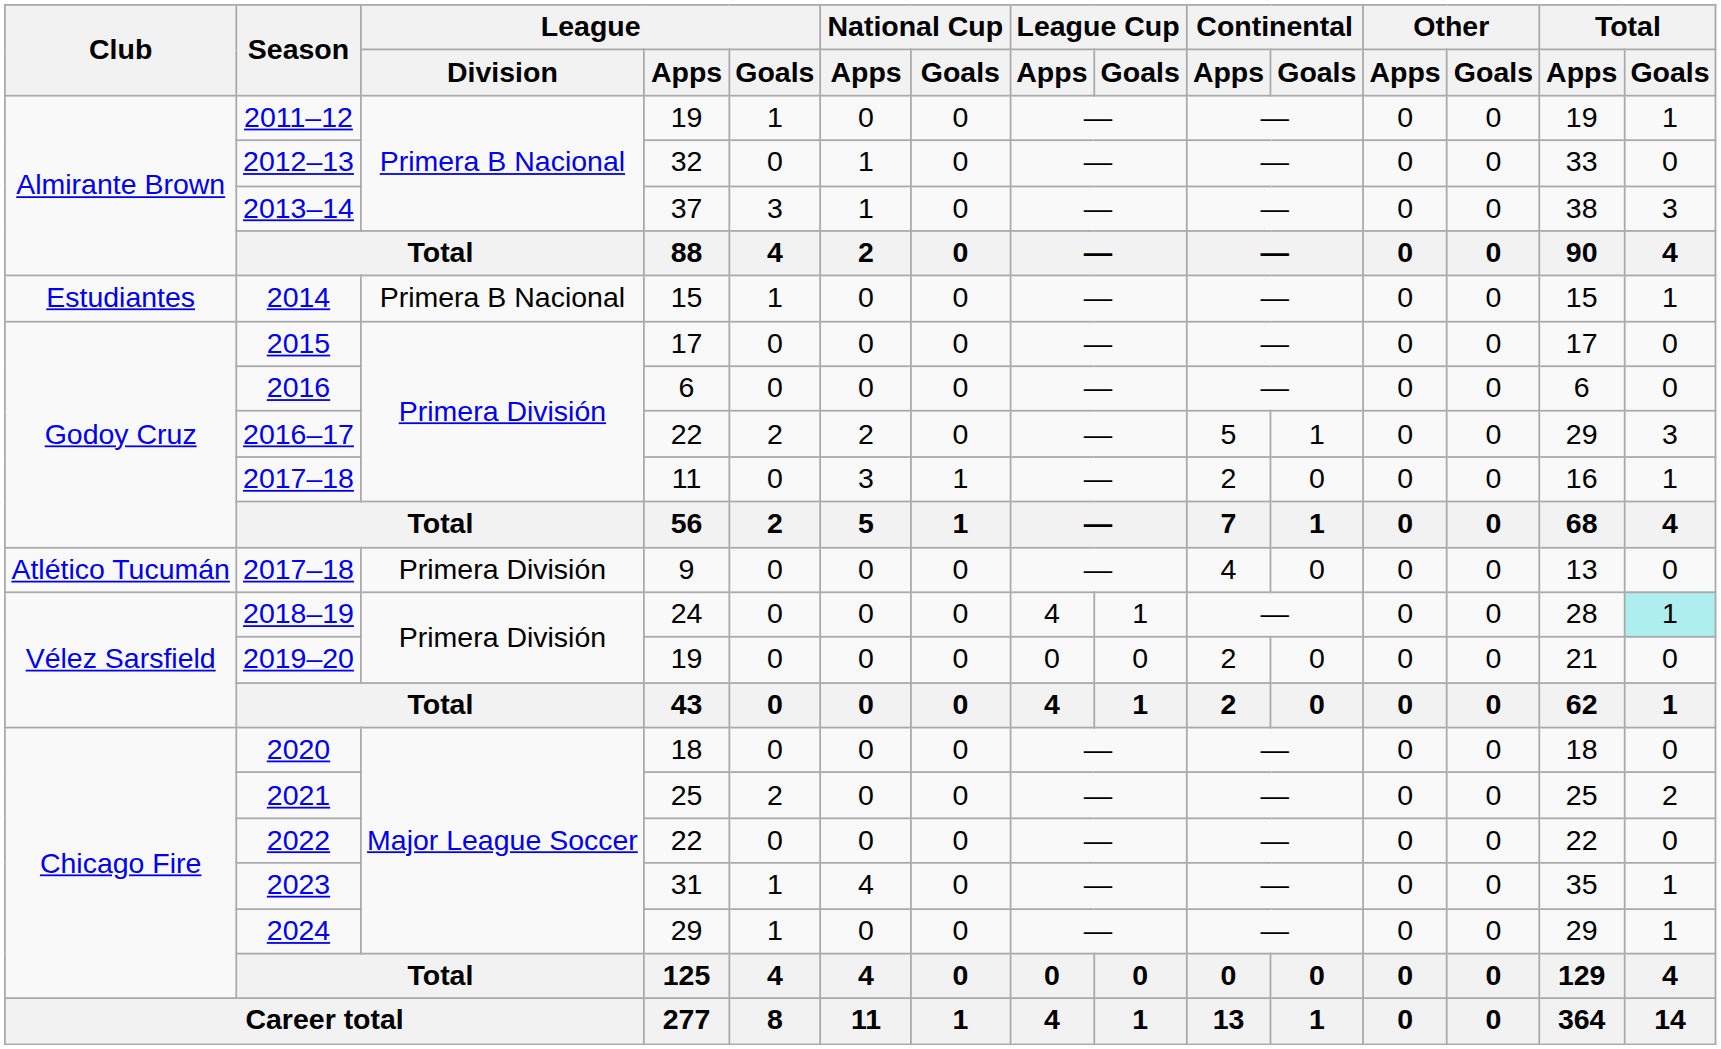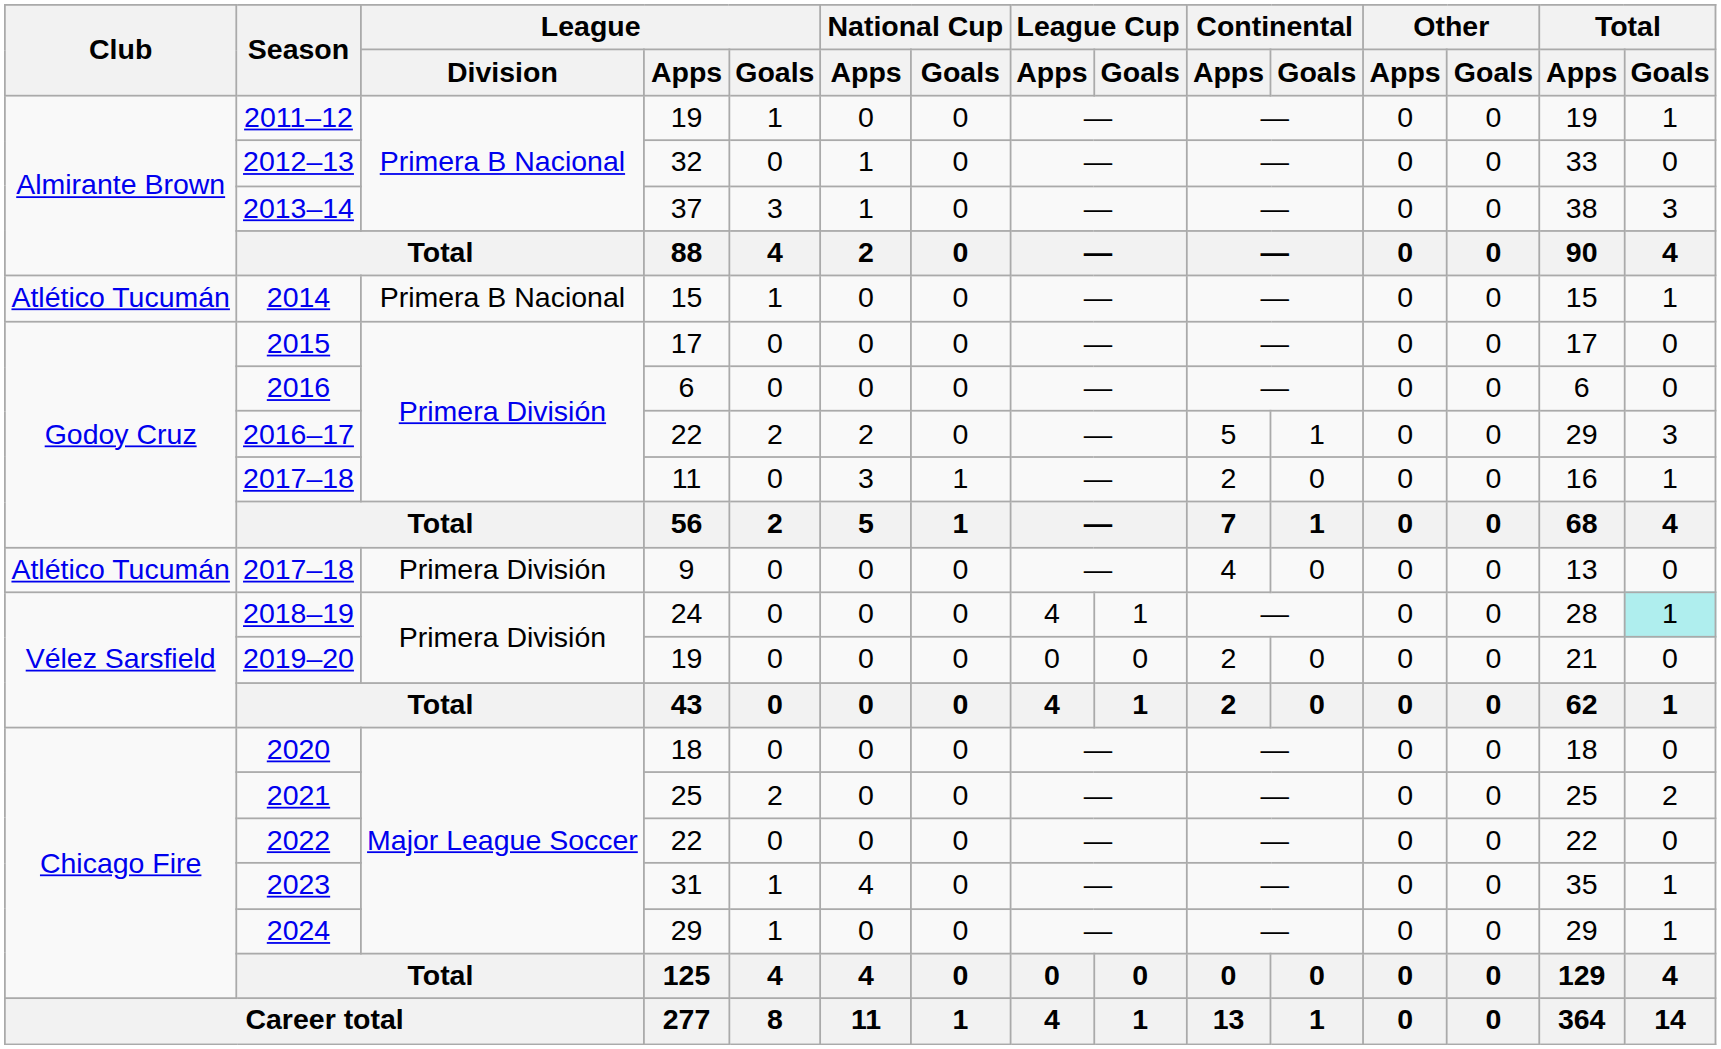2014 | Club: Estudiantes -> Atlético Tucumán
